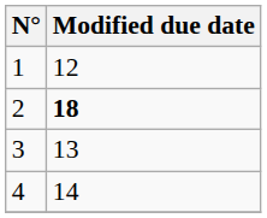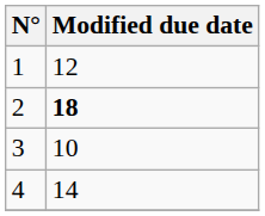3 | Modified due date: 13 -> 10
